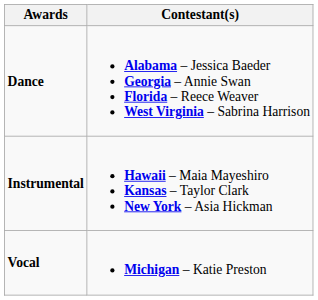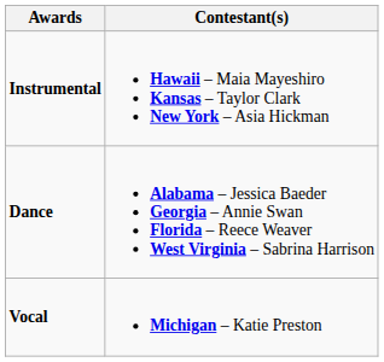rows swapped: Dance <-> Instrumental
